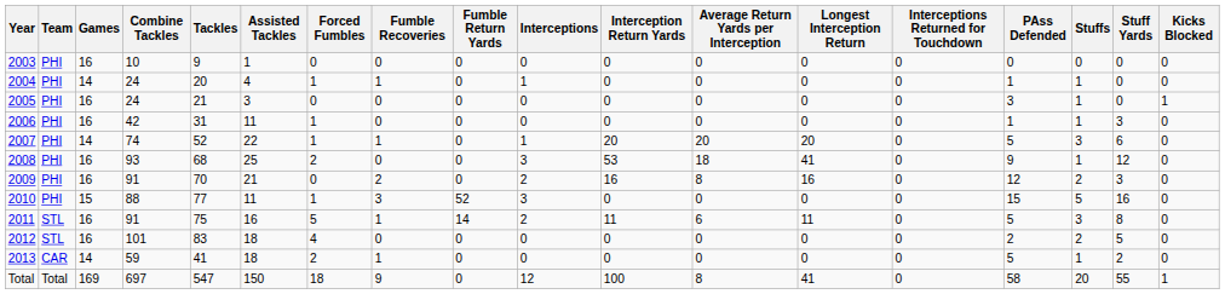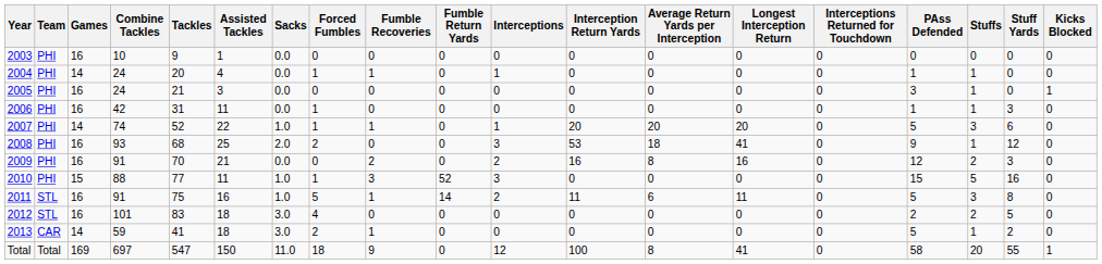+ column: Sacks | 0.0 | 0.0 | 0.0 | 0.0 | 1.0 | 2.0 | 0.0 | 1.0 | 1.0 | 3.0 | 3.0 | 11.0
